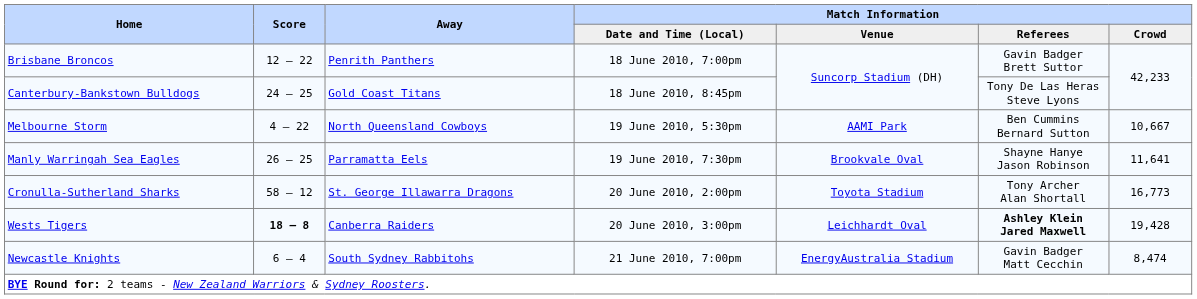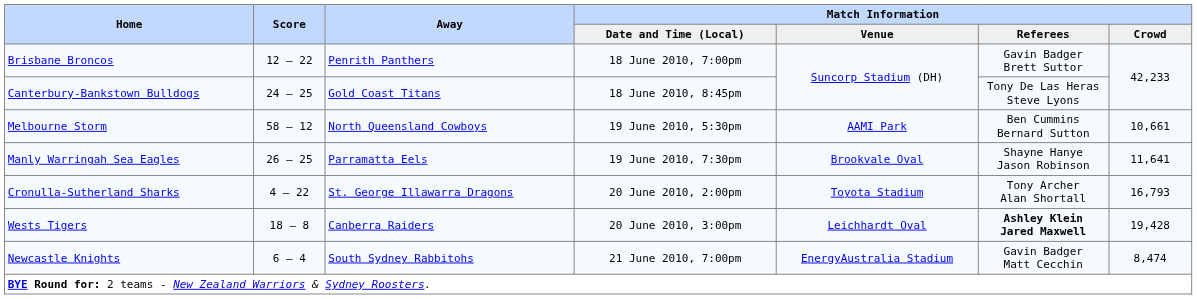Melbourne Storm | Score: 4 – 22 -> 58 – 12
Melbourne Storm | Match Information / Crowd: 10,667 -> 10,661
Cronulla-Sutherland Sharks | Score: 58 – 12 -> 4 – 22
Cronulla-Sutherland Sharks | Match Information / Crowd: 16,773 -> 16,793
Wests Tigers | Score: bold -> normal
